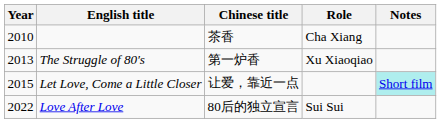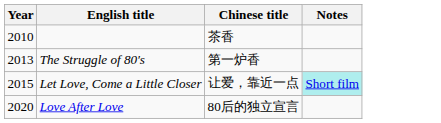- column: Role | Cha Xiang | Xu Xiaoqiao | Sui Sui
Love After Love | Year: 2022 -> 2020
